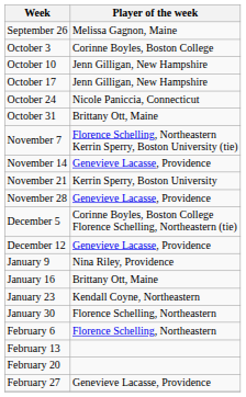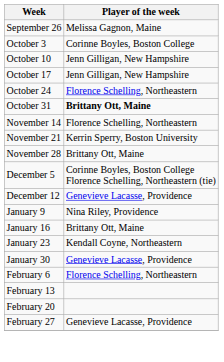October 24 | Player of the week: Nicole Paniccia, Connecticut -> Florence Schelling, Northeastern
October 31 | Player of the week: normal -> bold
- row: November 7 | Florence Schelling, Northeastern Kerrin Sperry, Boston University (tie)
November 14 | Player of the week: Genevieve Lacasse, Providence -> Florence Schelling, Northeastern
November 28 | Player of the week: Genevieve Lacasse, Providence -> Brittany Ott, Maine
January 30 | Player of the week: Florence Schelling, Northeastern -> Genevieve Lacasse, Providence
